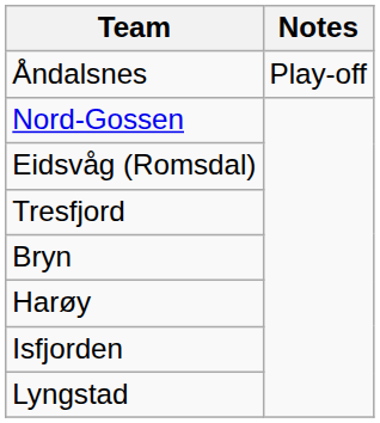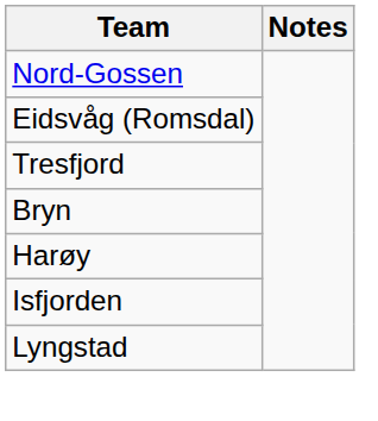- row: Åndalsnes | Play-off
